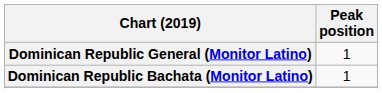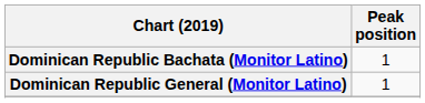rows swapped: Dominican Republic Bachata (Monitor Latino) <-> Dominican Republic General (Monitor Latino)
